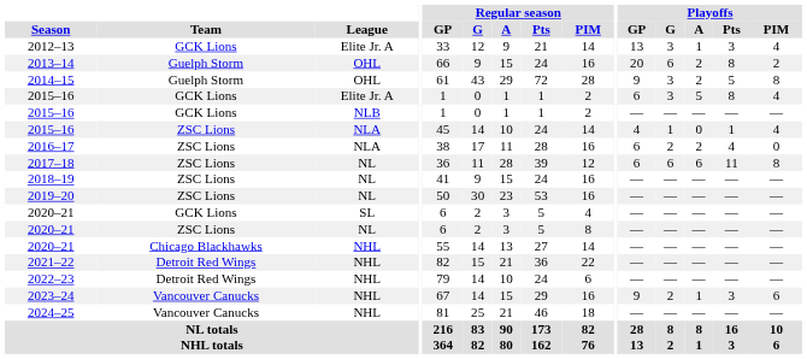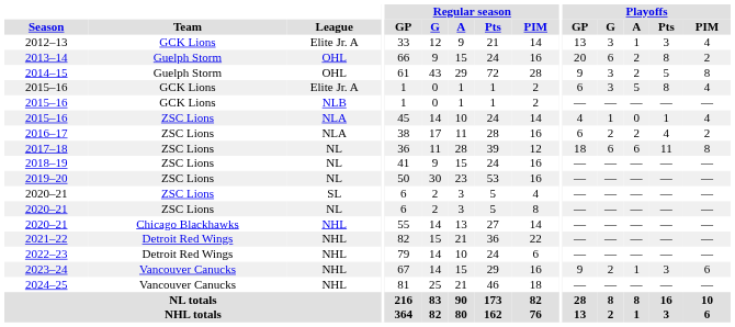2016–17 | Playoffs / PIM: 0 -> 2
2017–18 | Playoffs / GP: 6 -> 18
2020–21 / SL | Team: GCK Lions -> ZSC Lions
